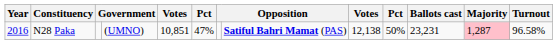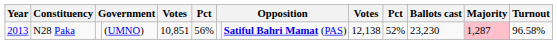N28 Paka | Year: 2016 -> 2013
N28 Paka | column 6: 47% -> 56%
N28 Paka | column 10: 50% -> 52%
N28 Paka | Ballots cast: 23,231 -> 23,230
